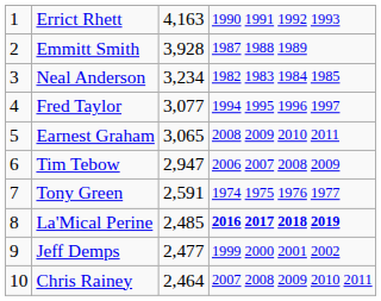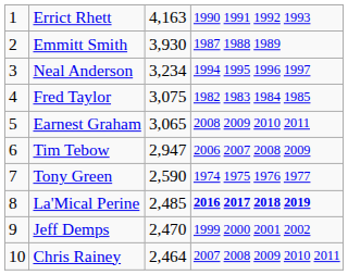Emmitt Smith | column 3: 3,928 -> 3,930
Neal Anderson | column 4: 1982 1983 1984 1985 -> 1994 1995 1996 1997
Fred Taylor | column 3: 3,077 -> 3,075
Fred Taylor | column 4: 1994 1995 1996 1997 -> 1982 1983 1984 1985
Tony Green | column 3: 2,591 -> 2,590
Jeff Demps | column 3: 2,477 -> 2,470
